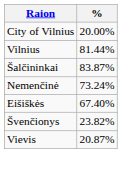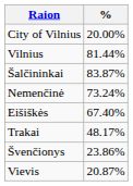+ row: Trakai | 48.17%
Švenčionys | %: 23.82% -> 23.86%
